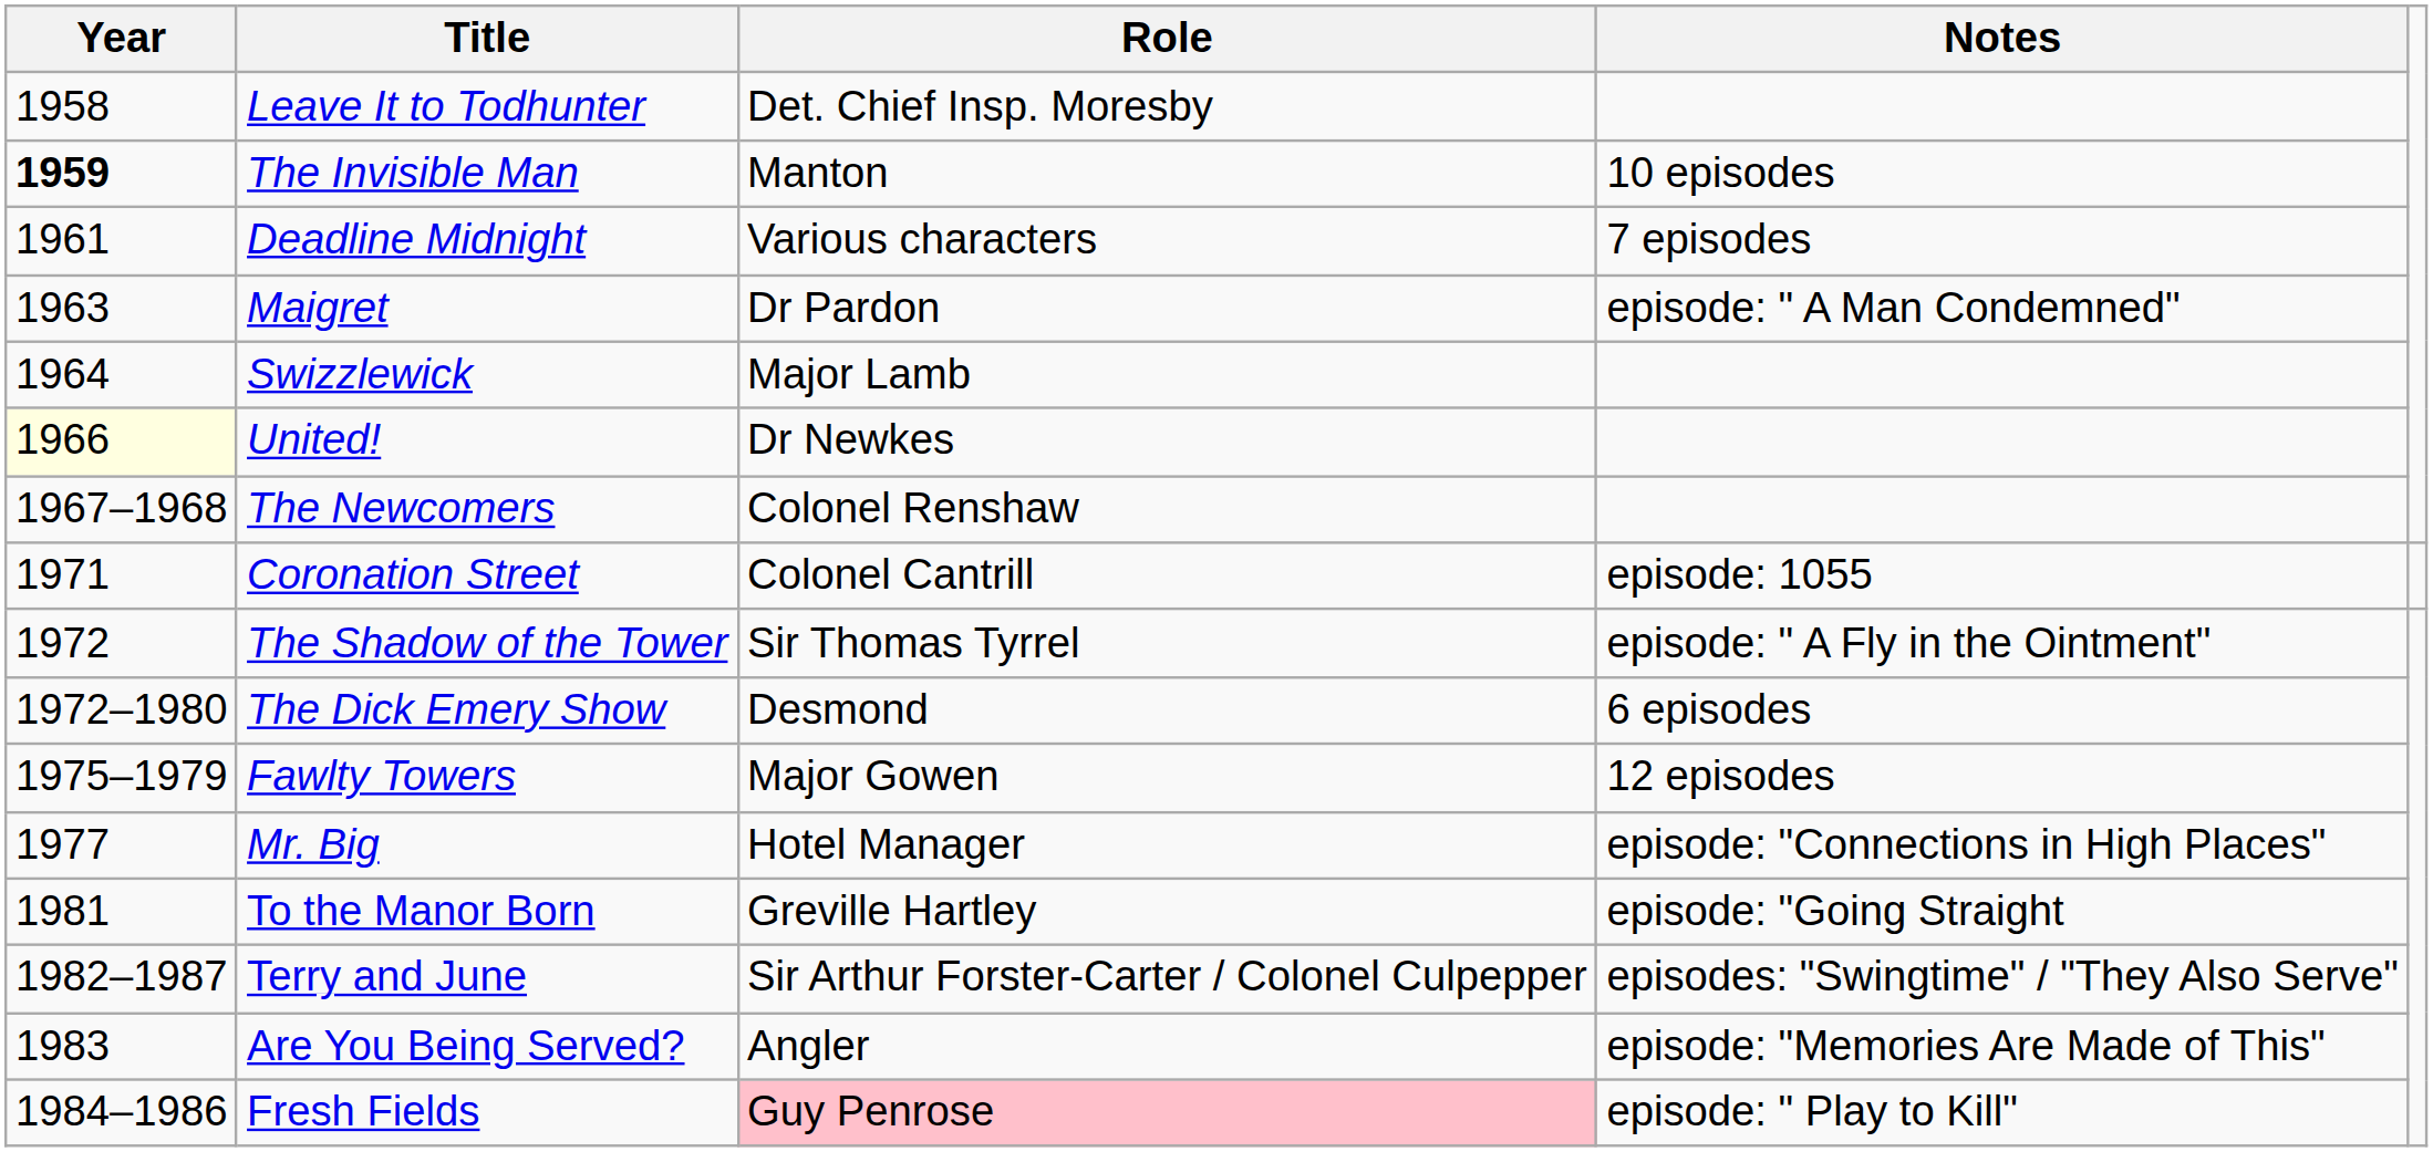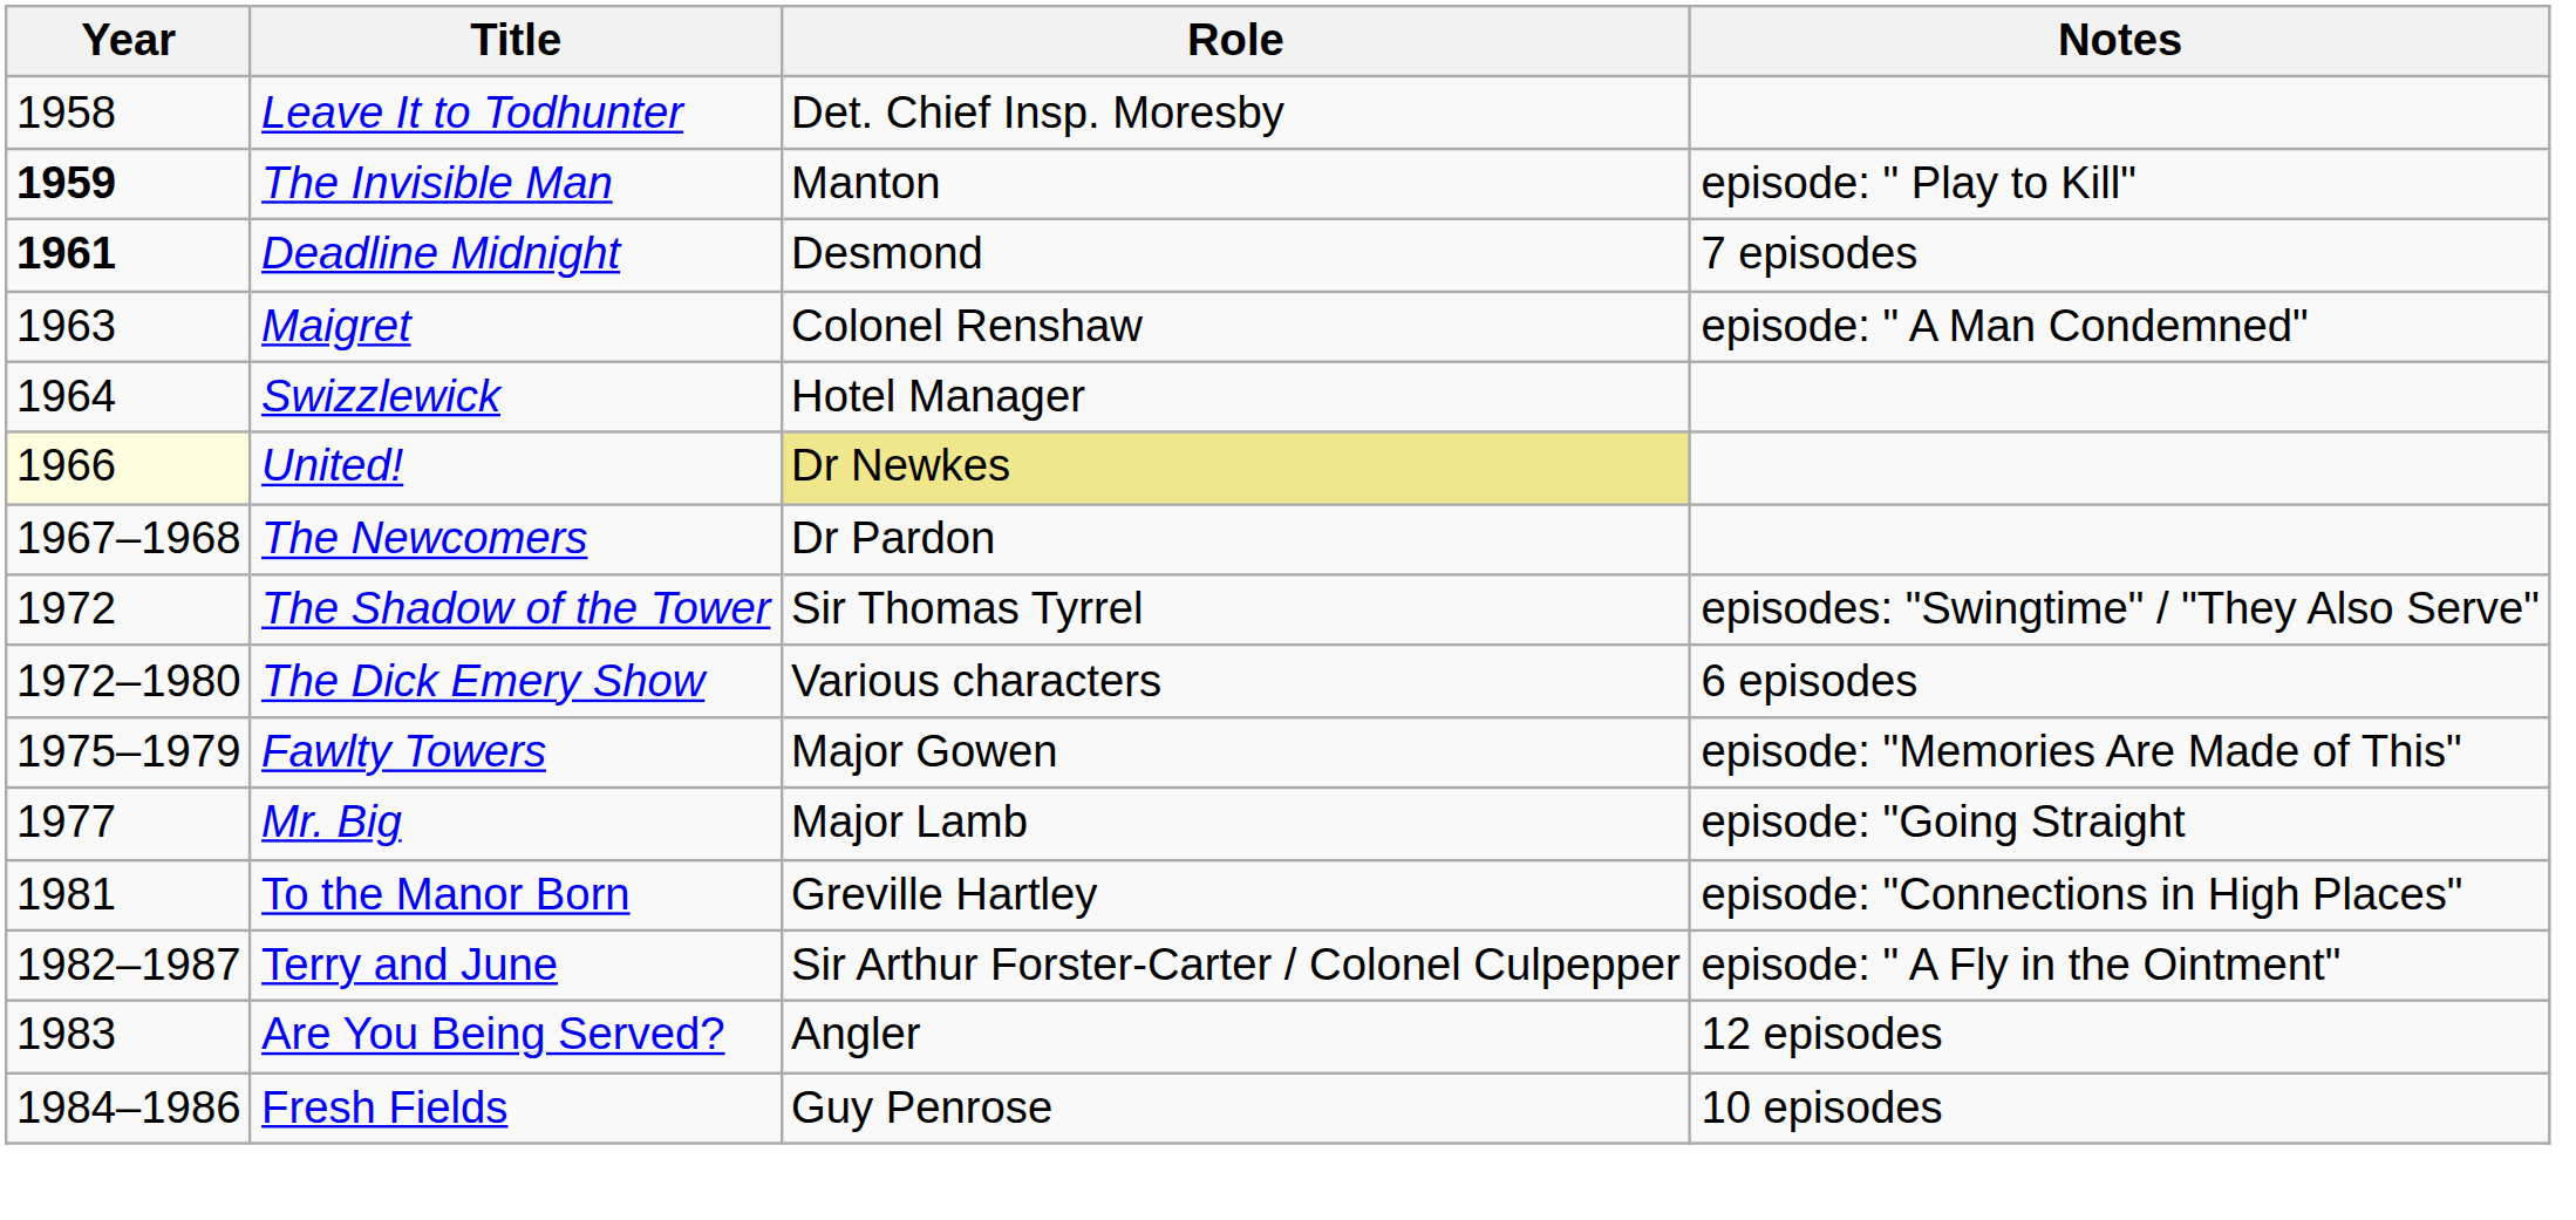The Invisible Man | Notes: 10 episodes -> episode: " Play to Kill"
Deadline Midnight | Year: normal -> bold
Deadline Midnight | Role: Various characters -> Desmond
Maigret | Role: Dr Pardon -> Colonel Renshaw
Swizzlewick | Role: Major Lamb -> Hotel Manager
United! | Role: no background -> khaki background
The Newcomers | Role: Colonel Renshaw -> Dr Pardon
- row: 1971 | Coronation Street | Colonel Cantrill | episode: 1055
The Shadow of the Tower | Notes: episode: " A Fly in the Ointment" -> episodes: "Swingtime" / "They Also Serve"
The Dick Emery Show | Role: Desmond -> Various characters
Fawlty Towers | Notes: 12 episodes -> episode: "Memories Are Made of This"
Mr. Big | Role: Hotel Manager -> Major Lamb
Mr. Big | Notes: episode: "Connections in High Places" -> episode: "Going Straight
To the Manor Born | Notes: episode: "Going Straight -> episode: "Connections in High Places"
Terry and June | Notes: episodes: "Swingtime" / "They Also Serve" -> episode: " A Fly in the Ointment"
Are You Being Served? | Notes: episode: "Memories Are Made of This" -> 12 episodes
Fresh Fields | Role: pink background -> no background
Fresh Fields | Notes: episode: " Play to Kill" -> 10 episodes
